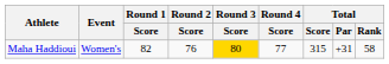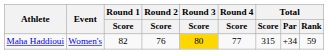Maha Haddioui | Total / Par: +31 -> +34
Maha Haddioui | Total / Rank: 58 -> 59
